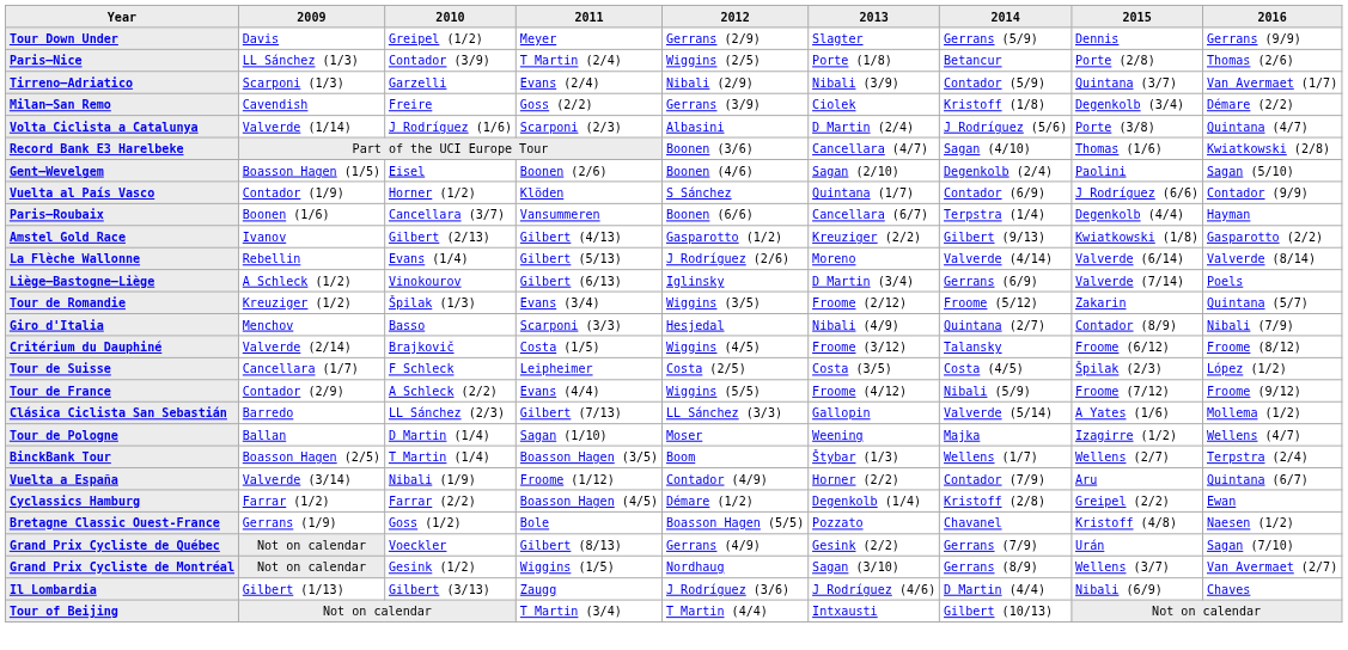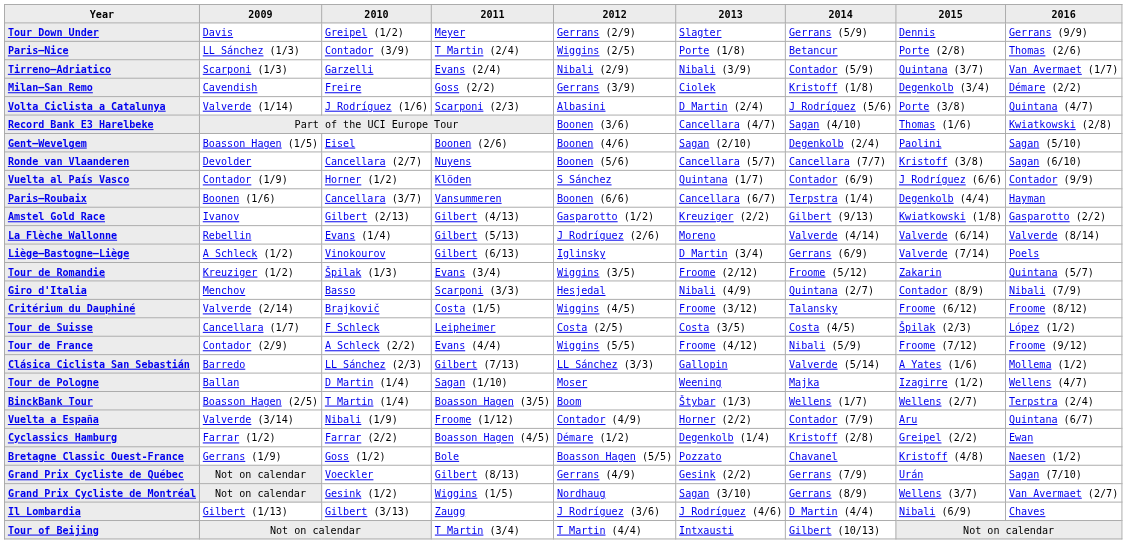+ row: Ronde van Vlaanderen | Devolder | Cancellara (2/7) | Nuyens | Boonen (5/6) | Cancellara (5/7) | Cancellara (7/7) | Kristoff (3/8) | Sagan (6/10)
